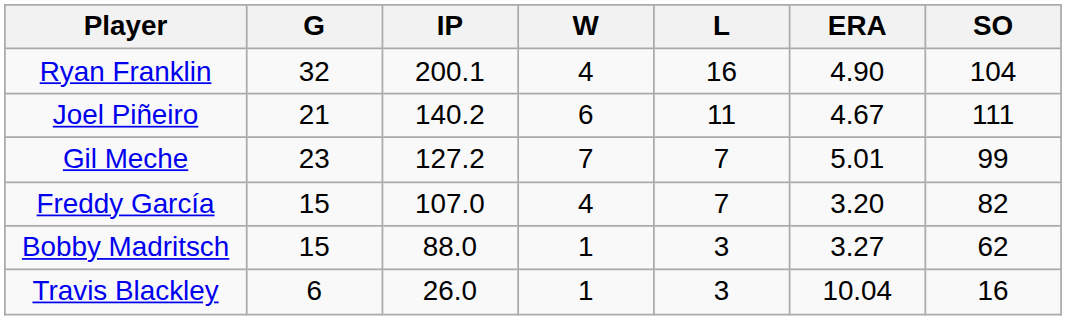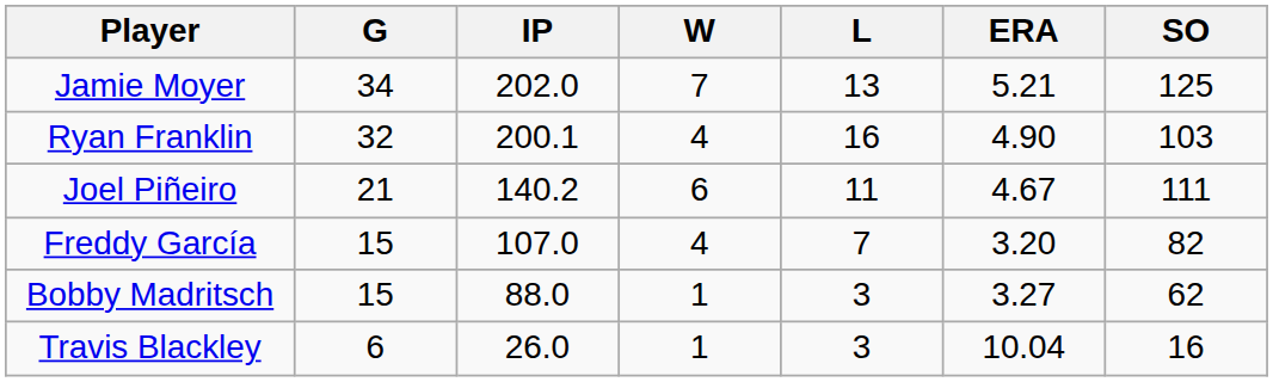+ row: Jamie Moyer | 34 | 202.0 | 7 | 13 | 5.21 | 125
Ryan Franklin | SO: 104 -> 103
- row: Gil Meche | 23 | 127.2 | 7 | 7 | 5.01 | 99
